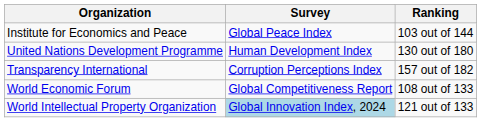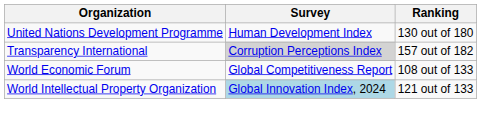- row: Institute for Economics and Peace | Global Peace Index | 103 out of 144
Transparency International | Survey: no background -> lightgrey background
